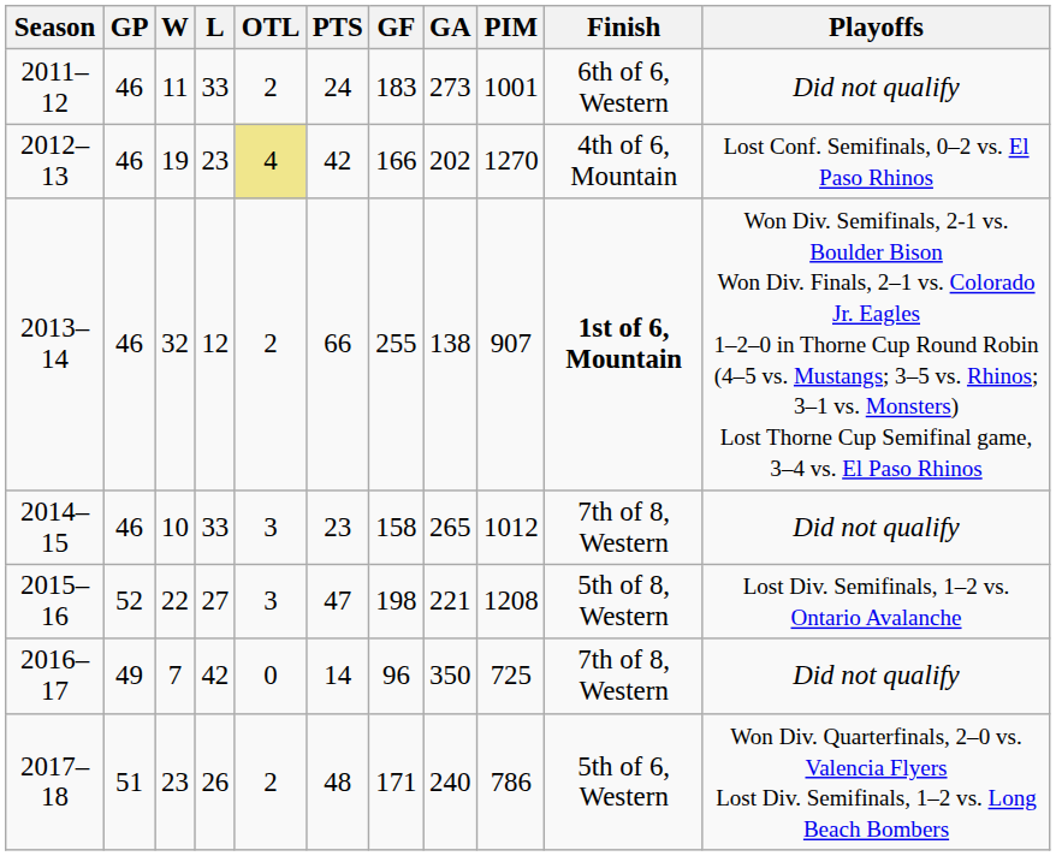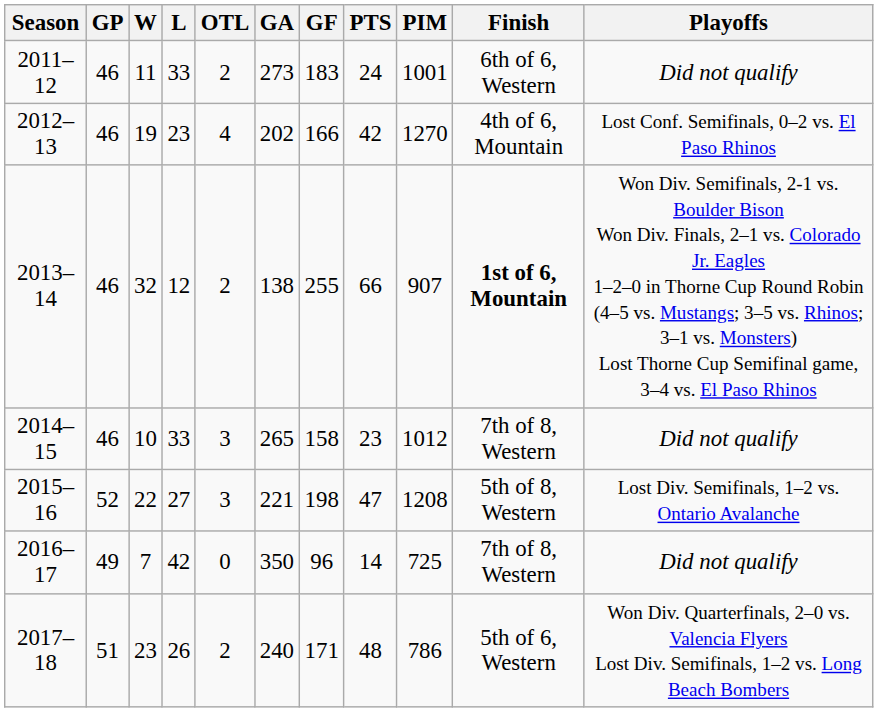columns swapped: PTS <-> GA
2012–13 | OTL: khaki background -> no background
